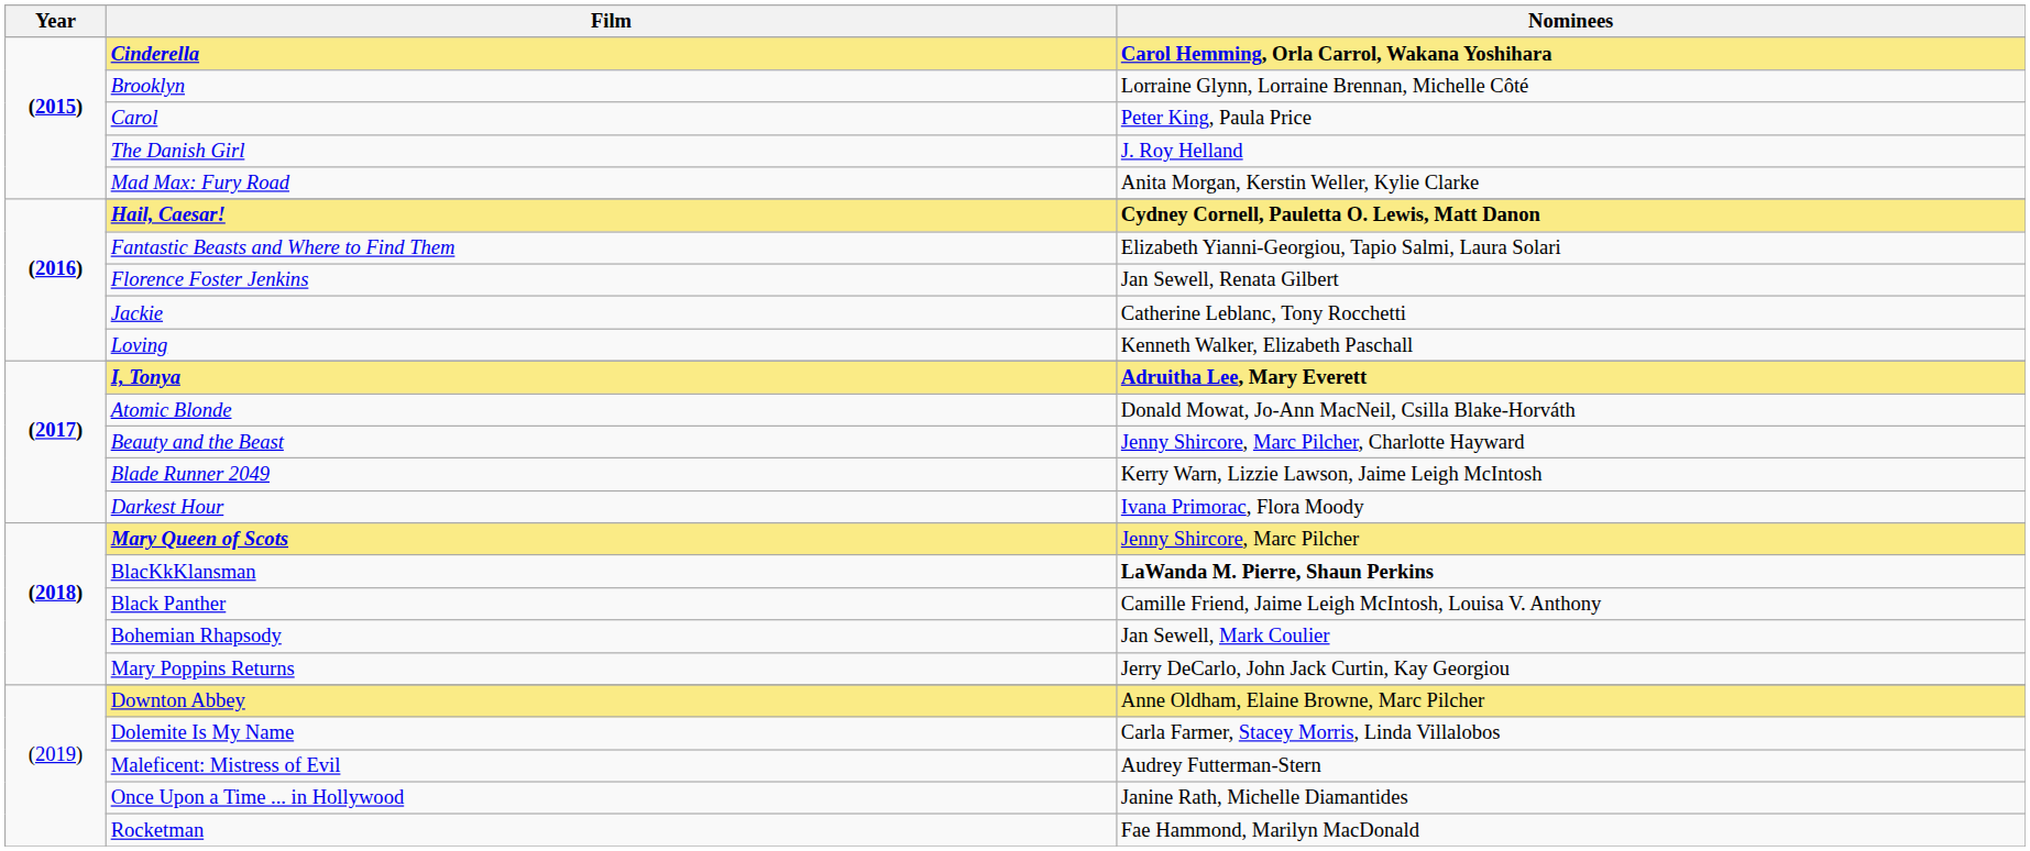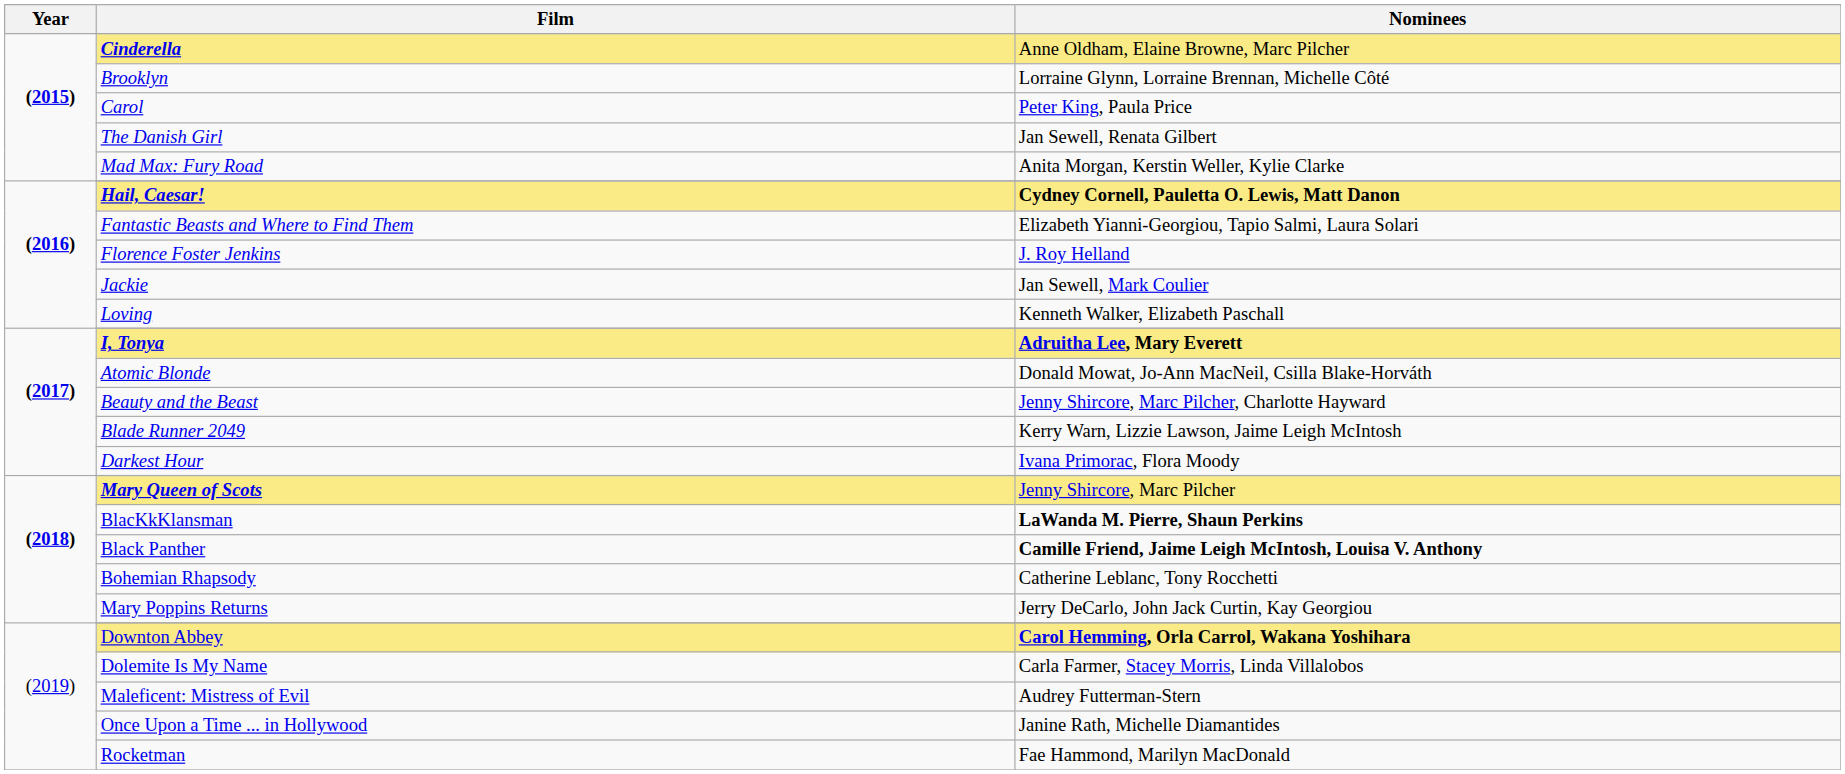Cinderella | Nominees: Carol Hemming, Orla Carrol, Wakana Yoshihara -> Anne Oldham, Elaine Browne, Marc Pilcher
The Danish Girl | Nominees: J. Roy Helland -> Jan Sewell, Renata Gilbert
Florence Foster Jenkins | Nominees: Jan Sewell, Renata Gilbert -> J. Roy Helland
Jackie | Nominees: Catherine Leblanc, Tony Rocchetti -> Jan Sewell, Mark Coulier
Black Panther | Nominees: normal -> bold
Bohemian Rhapsody | Nominees: Jan Sewell, Mark Coulier -> Catherine Leblanc, Tony Rocchetti
Downton Abbey | Nominees: Anne Oldham, Elaine Browne, Marc Pilcher -> Carol Hemming, Orla Carrol, Wakana Yoshihara
